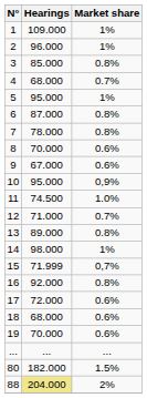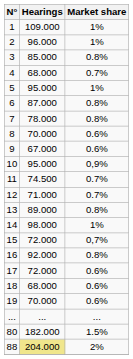11 | Market share: 1.0% -> 0.7%
15 | Hearings: 71.999 -> 72.000
